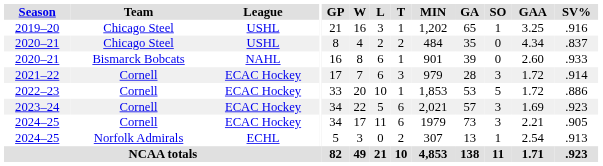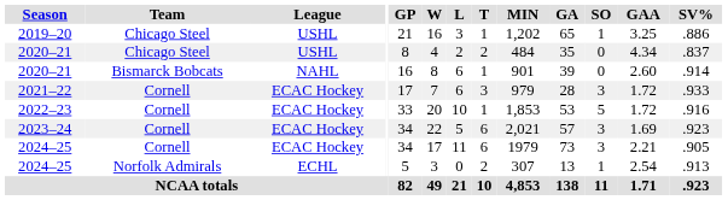2019–20 | SV%: .916 -> .886
2020–21 / Bismarck Bobcats | SV%: .933 -> .914
2021–22 | SV%: .914 -> .933
2022–23 | SV%: .886 -> .916
